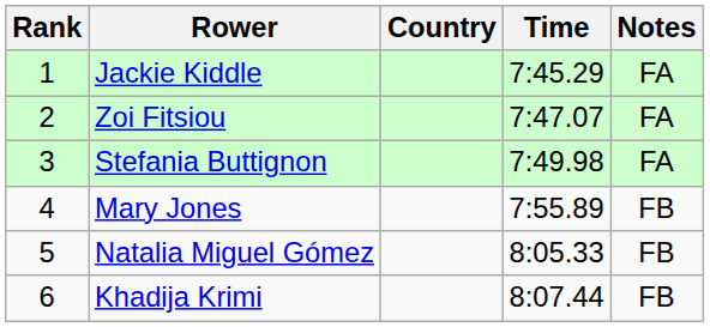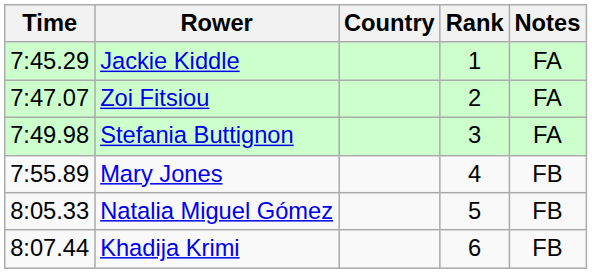columns swapped: Rank <-> Time
